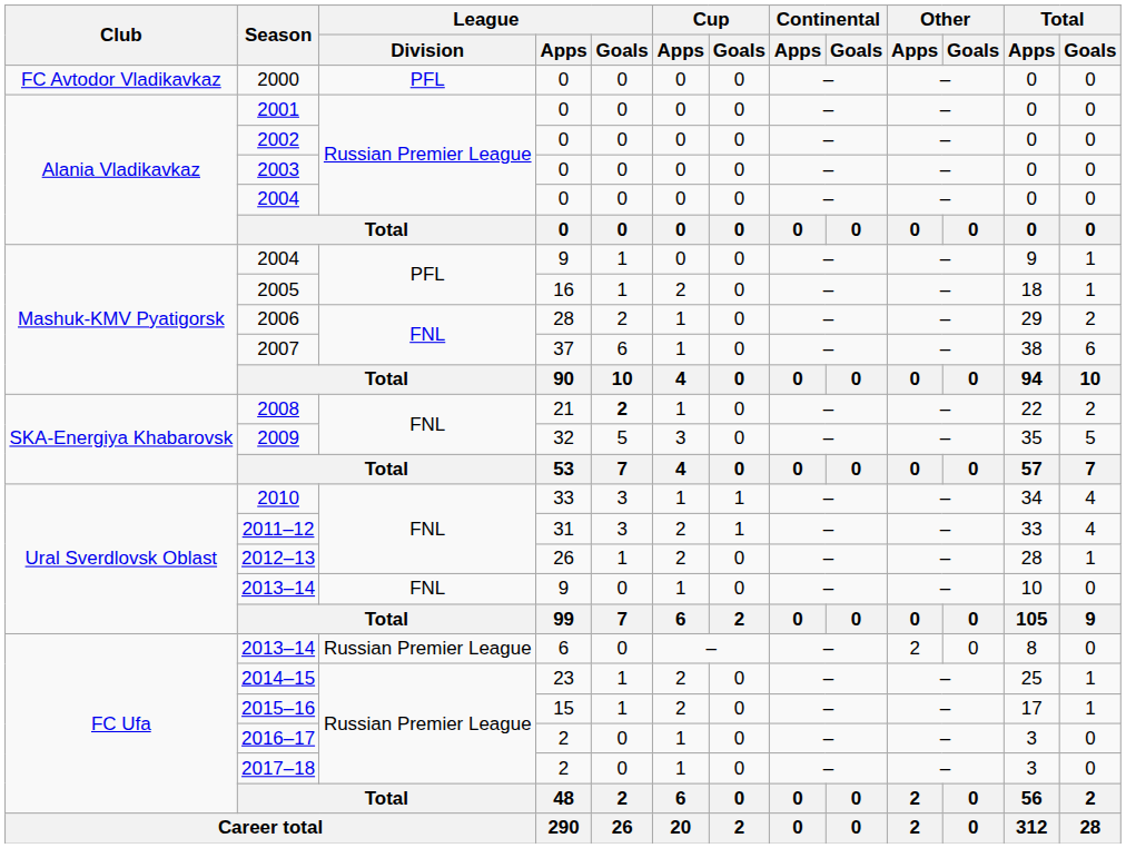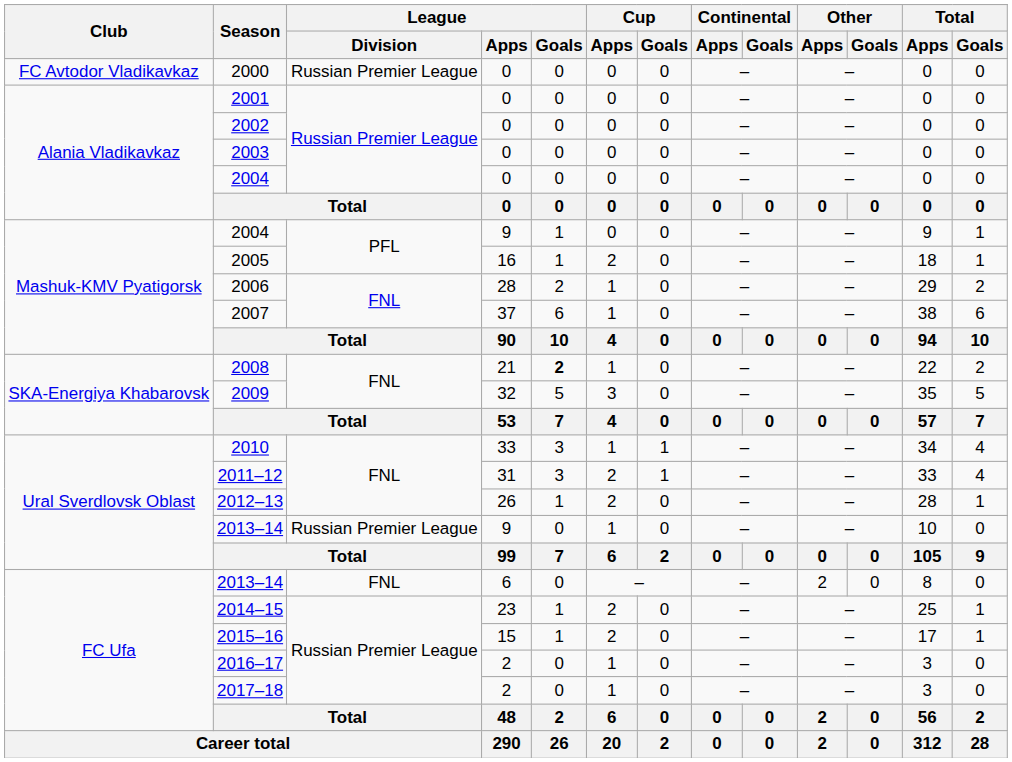2000 | League / Division: PFL -> Russian Premier League
2013–14 / 9 | League / Division: FNL -> Russian Premier League
2013–14 / 6 | League / Division: Russian Premier League -> FNL
